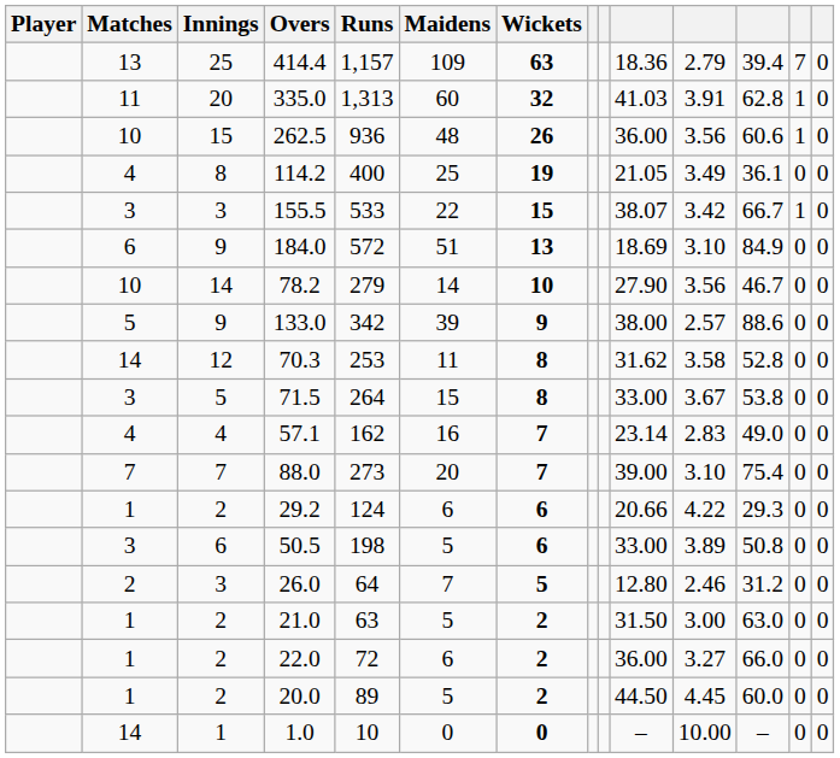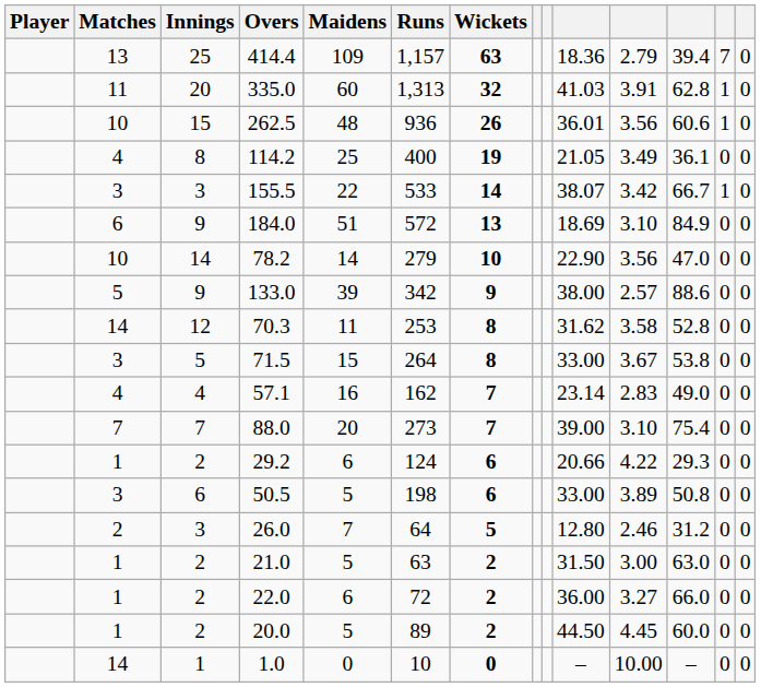columns swapped: Maidens <-> Runs
262.5 | column 10: 36.00 -> 36.01
155.5 | Wickets: 15 -> 14
78.2 | column 10: 27.90 -> 22.90
78.2 | column 12: 46.7 -> 47.0
